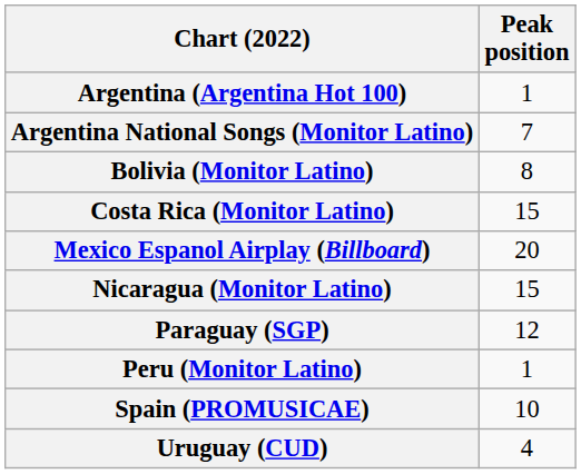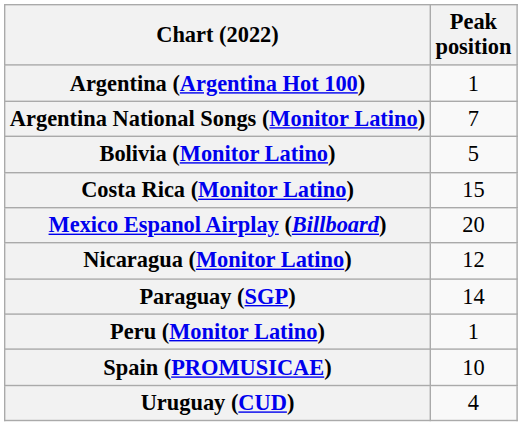Bolivia (Monitor Latino) | Peak position: 8 -> 5
Nicaragua (Monitor Latino) | Peak position: 15 -> 12
Paraguay (SGP) | Peak position: 12 -> 14
